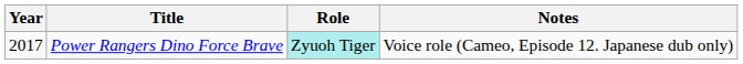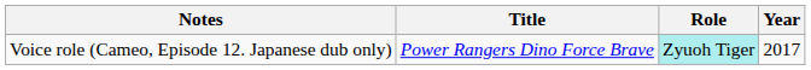columns swapped: Year <-> Notes
